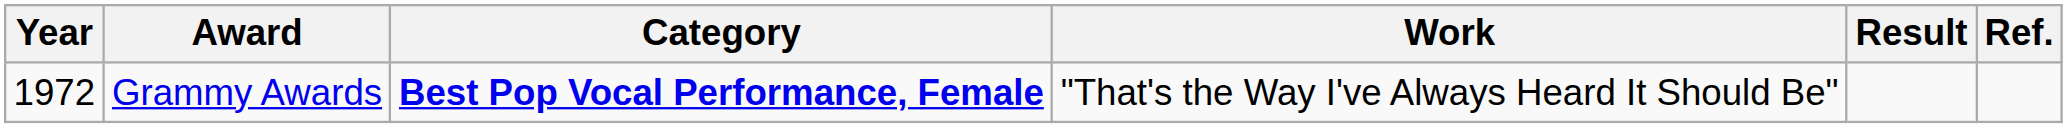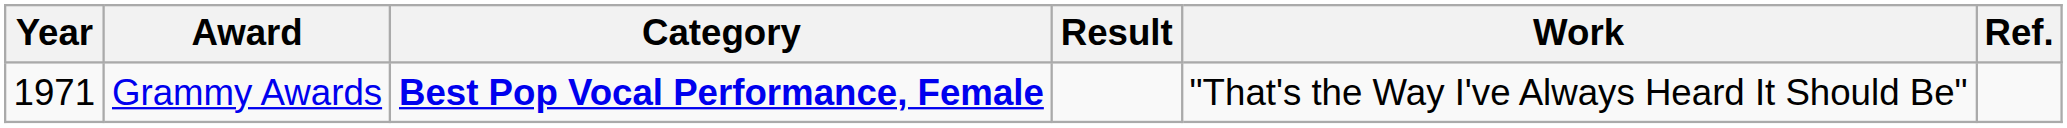columns swapped: Work <-> Result
Grammy Awards | Year: 1972 -> 1971
